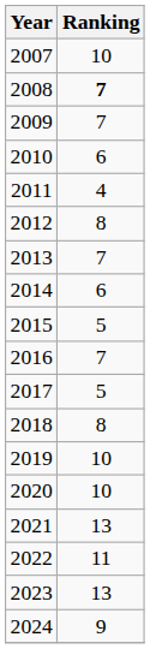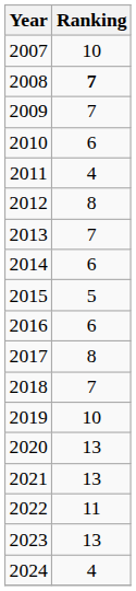2016 | Ranking: 7 -> 6
2017 | Ranking: 5 -> 8
2018 | Ranking: 8 -> 7
2020 | Ranking: 10 -> 13
2024 | Ranking: 9 -> 4
